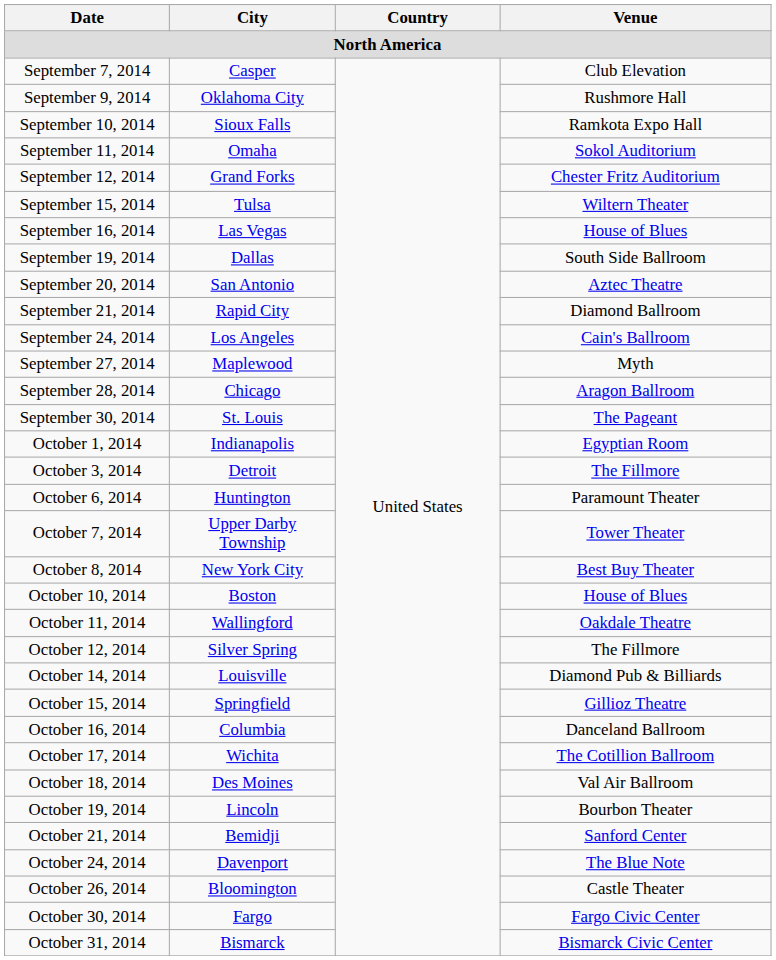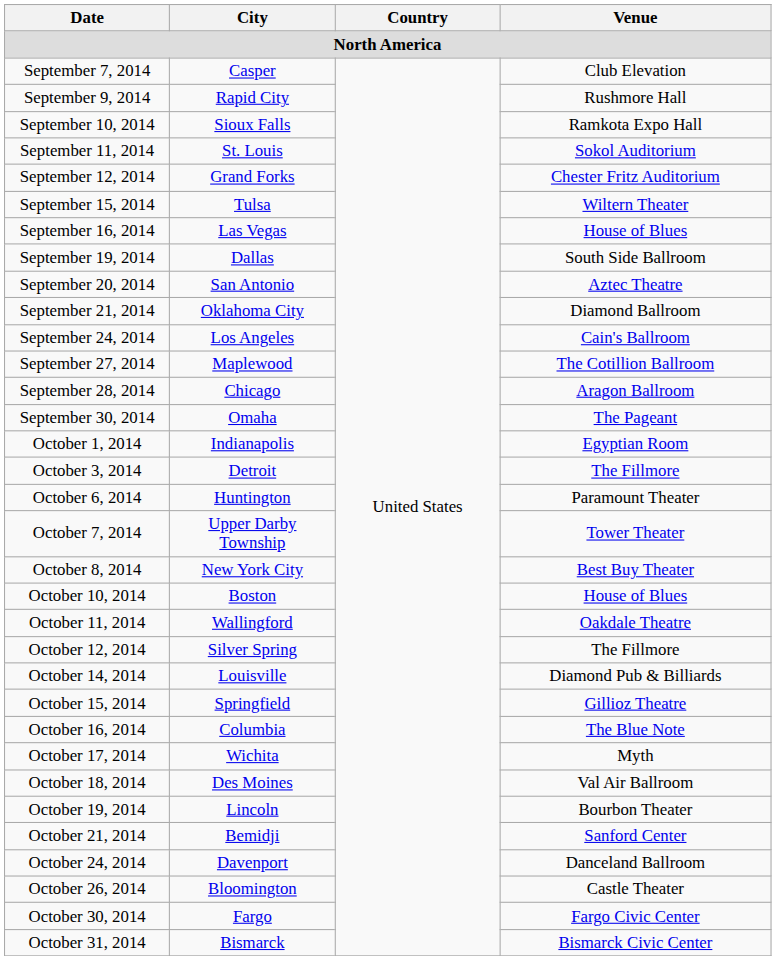September 9, 2014 | City: Oklahoma City -> Rapid City
September 11, 2014 | City: Omaha -> St. Louis
September 21, 2014 | City: Rapid City -> Oklahoma City
September 27, 2014 | Venue: Myth -> The Cotillion Ballroom
September 30, 2014 | City: St. Louis -> Omaha
October 16, 2014 | Venue: Danceland Ballroom -> The Blue Note
October 17, 2014 | Venue: The Cotillion Ballroom -> Myth
October 24, 2014 | Venue: The Blue Note -> Danceland Ballroom
